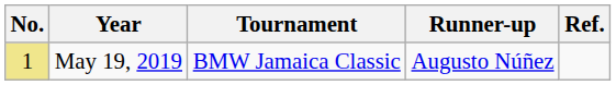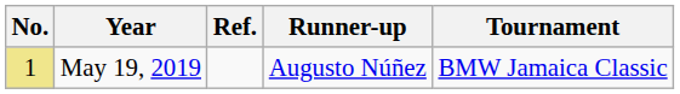columns swapped: Tournament <-> Ref.
